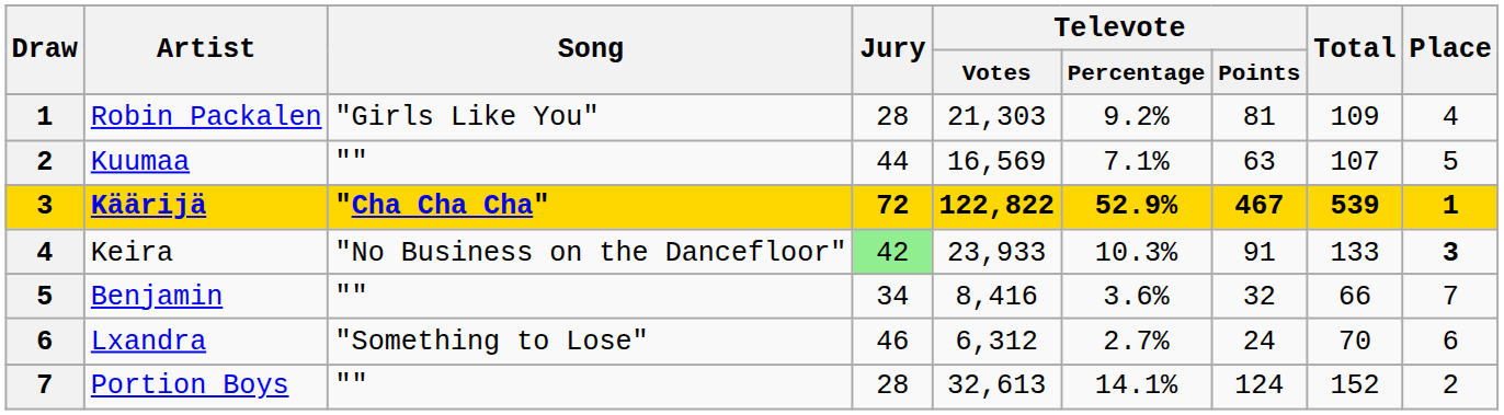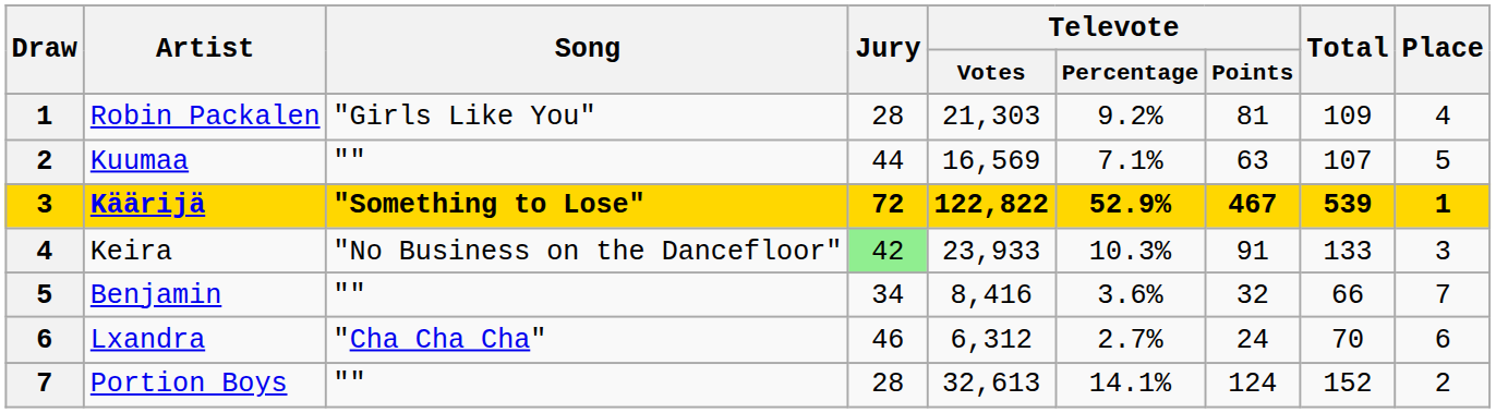Käärijä | Song: "Cha Cha Cha" -> "Something to Lose"
Keira | Place: bold -> normal
Lxandra | Song: "Something to Lose" -> "Cha Cha Cha"
